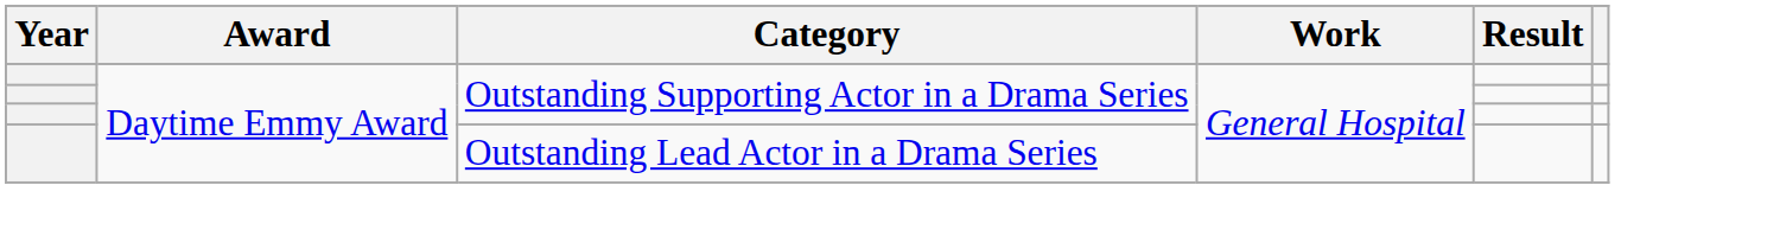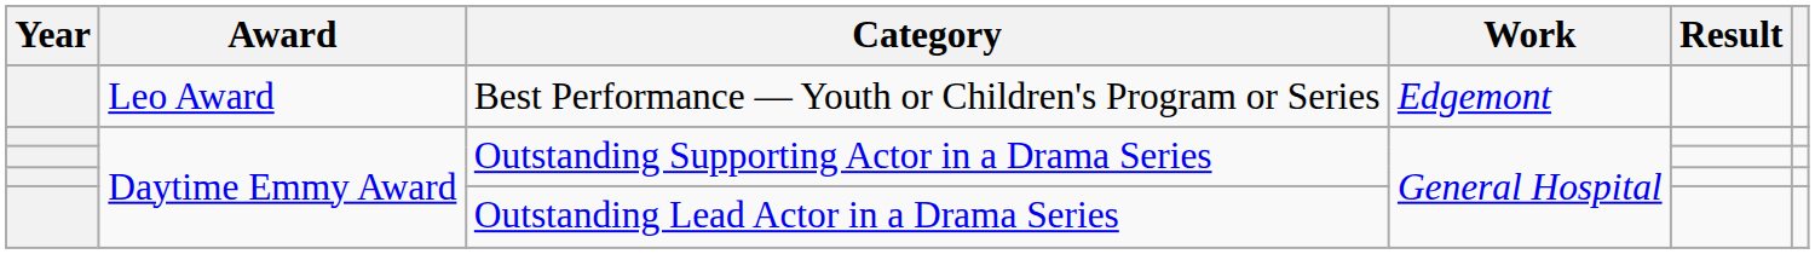+ row: Leo Award | Best Performance — Youth or Children's Program or Series | Edgemont
